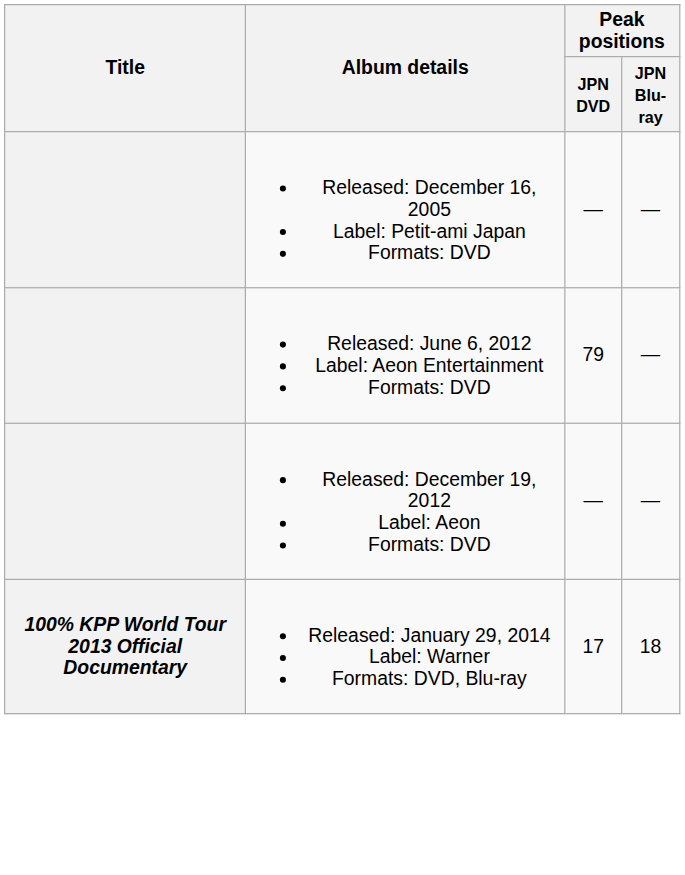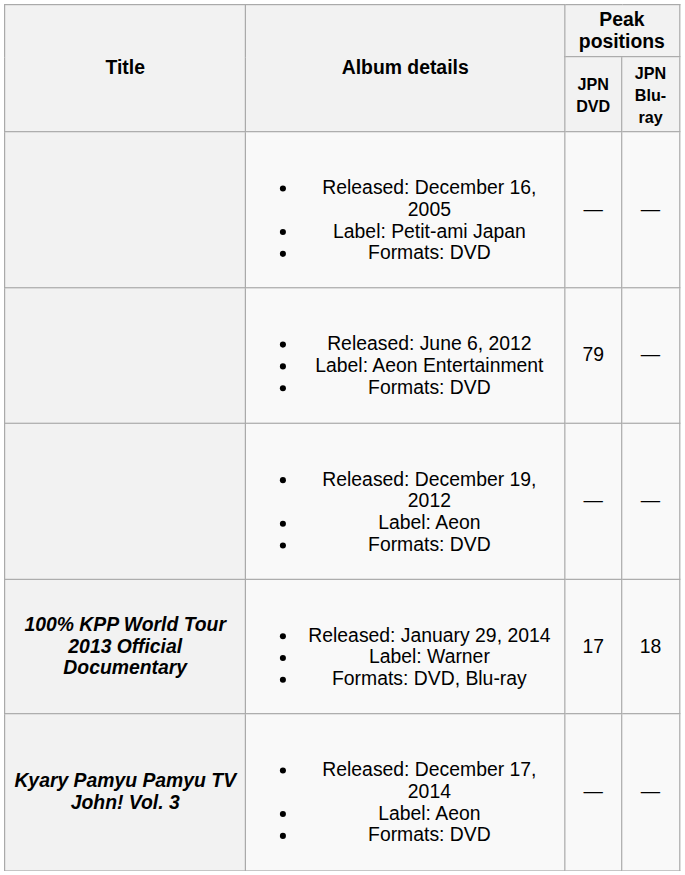+ row: Kyary Pamyu Pamyu TV John! Vol. 3 | Released: December 17, 2014 Label: Aeon Formats: DVD | — | —
